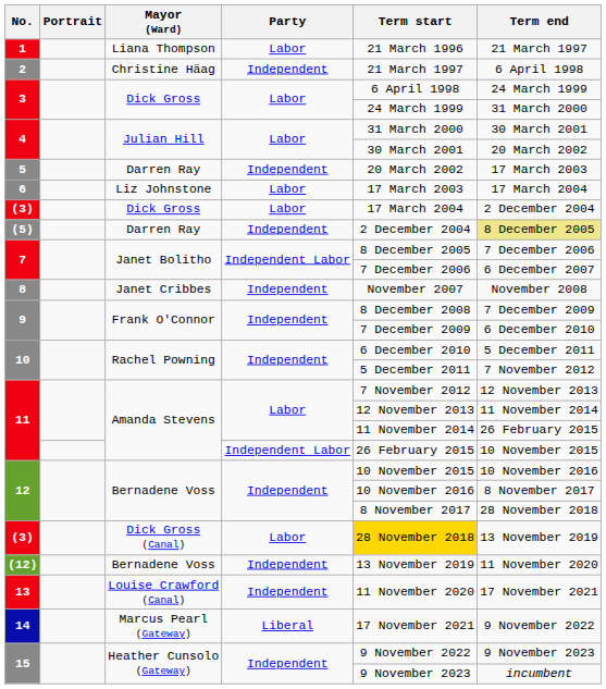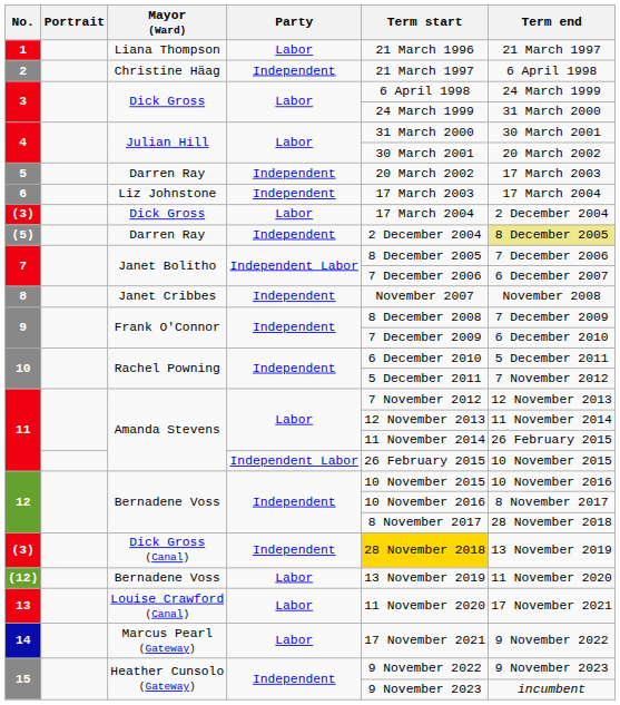6 | Party: Labor -> Independent
(3) / Dick Gross (Canal) | Party: Labor -> Independent
(12) | Party: Independent -> Labor
13 | Party: Independent -> Labor
14 | Party: Liberal -> Labor
